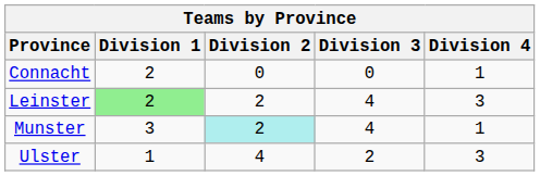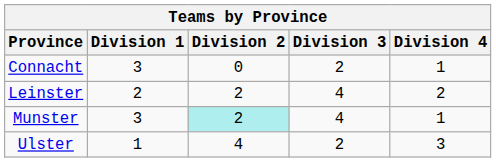Connacht | Division 1: 2 -> 3
Connacht | Division 3: 0 -> 2
Leinster | Division 1: lightgreen background -> no background
Leinster | Division 4: 3 -> 2
